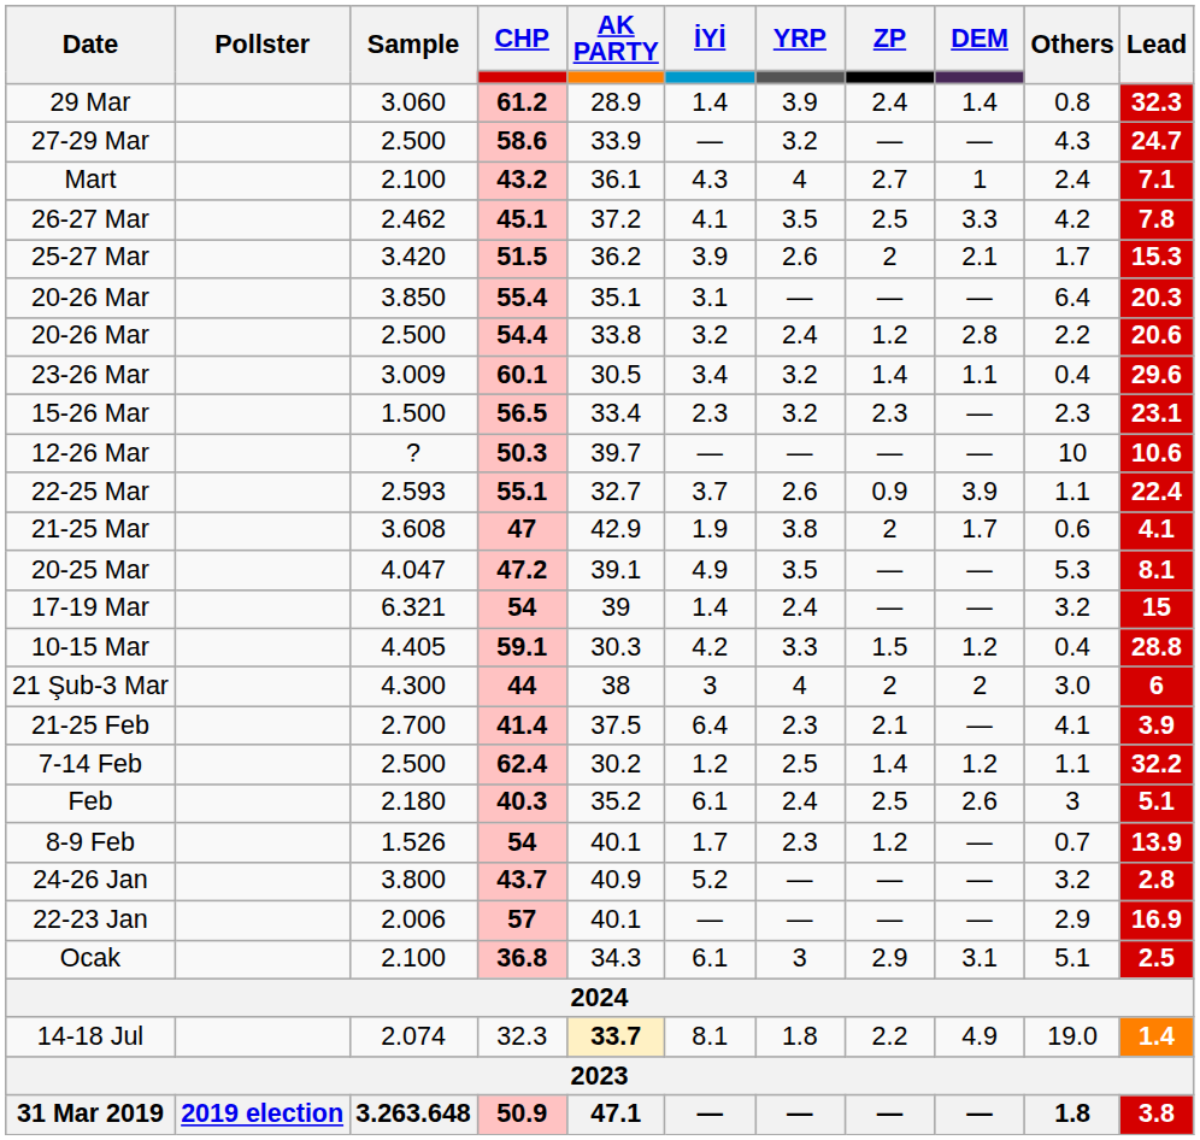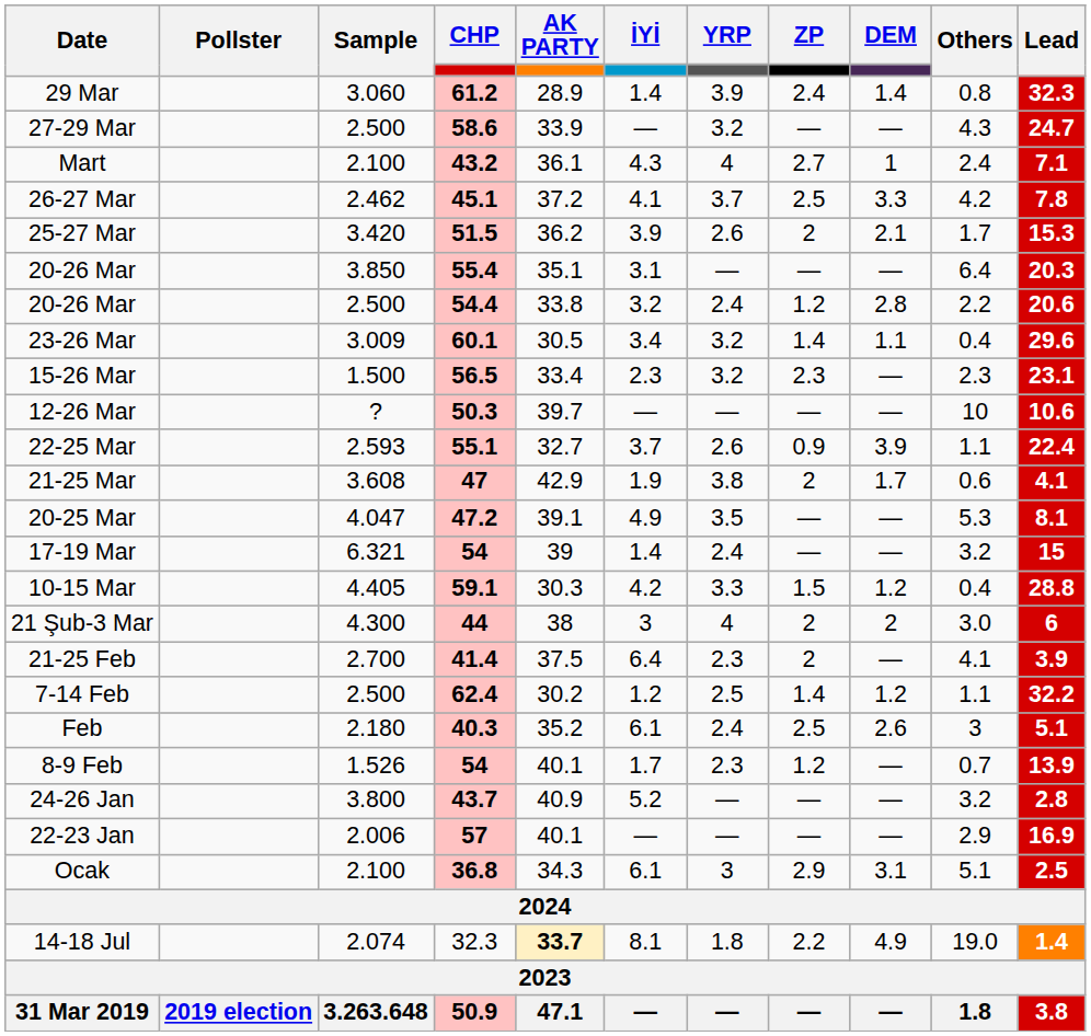26-27 Mar | YRP: 3.5 -> 3.7
21-25 Feb | ZP: 2.1 -> 2
